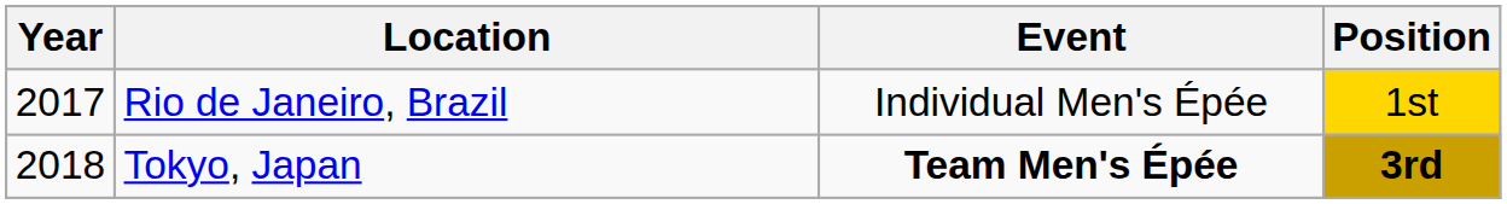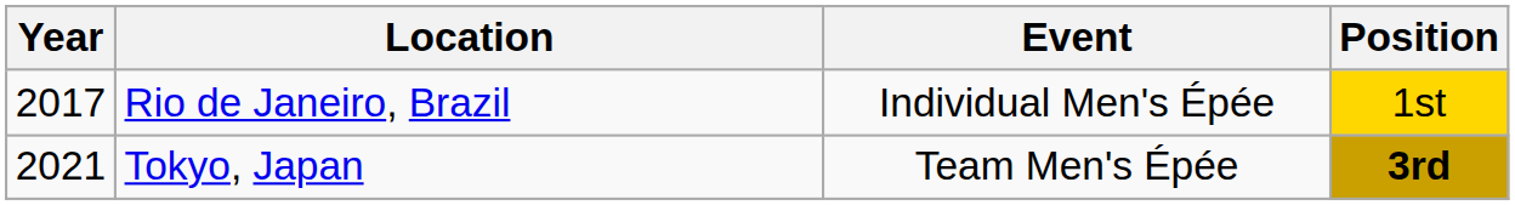Tokyo, Japan | Year: 2018 -> 2021
Tokyo, Japan | Event: bold -> normal
